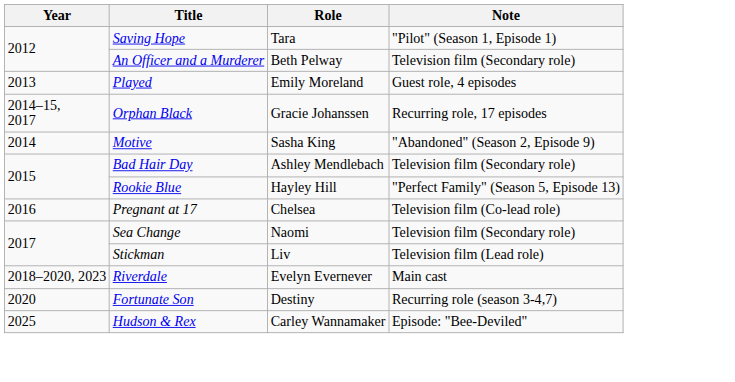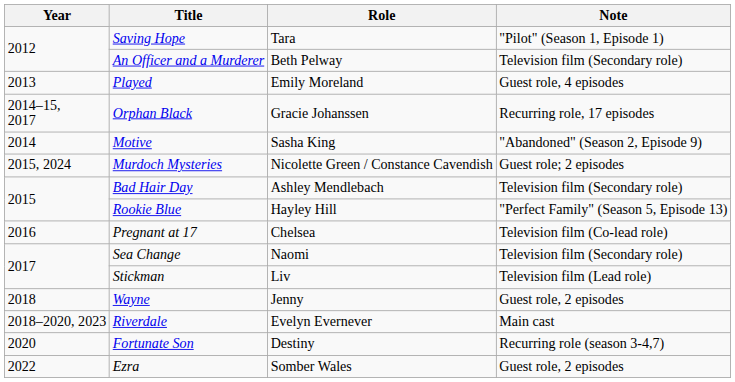+ row: 2015, 2024 | Murdoch Mysteries | Nicolette Green / Constance Cavendish | Guest role; 2 episodes
+ row: 2018 | Wayne | Jenny | Guest role, 2 episodes
+ row: 2022 | Ezra | Somber Wales | Guest role, 2 episodes
- row: 2025 | Hudson & Rex | Carley Wannamaker | Episode: "Bee-Deviled"
